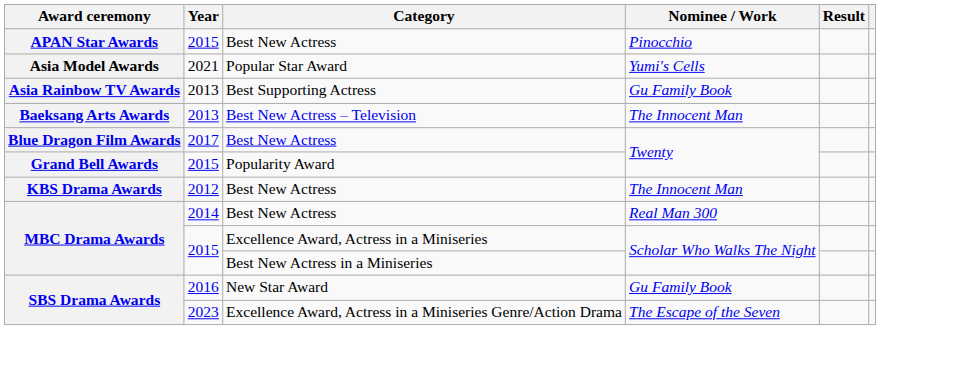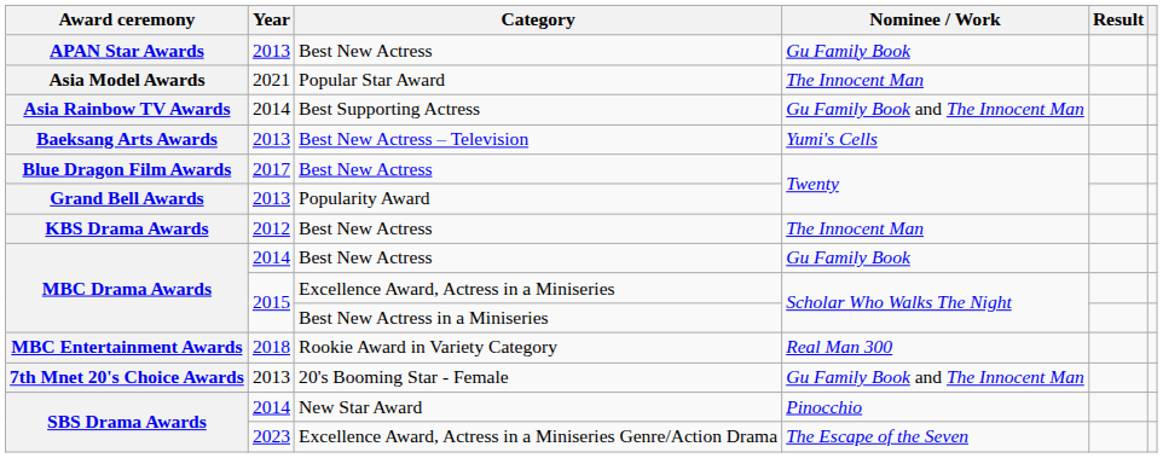APAN Star Awards | Year: 2015 -> 2013
APAN Star Awards | Nominee / Work: Pinocchio -> Gu Family Book
Asia Model Awards | Nominee / Work: Yumi's Cells -> The Innocent Man
Asia Rainbow TV Awards | Year: 2013 -> 2014
Asia Rainbow TV Awards | Nominee / Work: Gu Family Book -> Gu Family Book and The Innocent Man
Baeksang Arts Awards | Nominee / Work: The Innocent Man -> Yumi's Cells
Grand Bell Awards | Year: 2015 -> 2013
MBC Drama Awards / Best New Actress | Nominee / Work: Real Man 300 -> Gu Family Book
+ row: MBC Entertainment Awards | 2018 | Rookie Award in Variety Category | Real Man 300
+ row: 7th Mnet 20's Choice Awards | 2013 | 20's Booming Star - Female | Gu Family Book and The Innocent Man
SBS Drama Awards / New Star Award | Year: 2016 -> 2014
SBS Drama Awards / New Star Award | Nominee / Work: Gu Family Book -> Pinocchio
